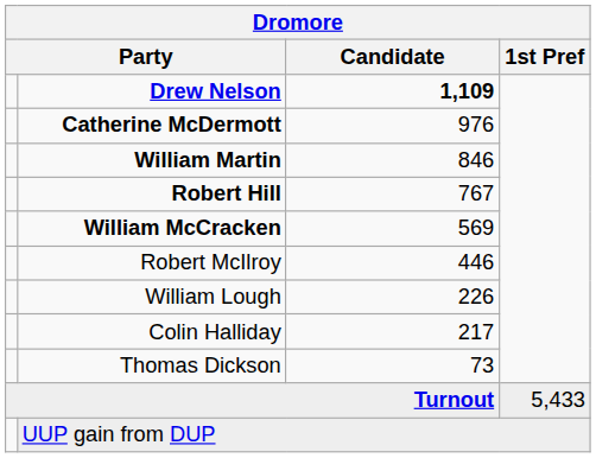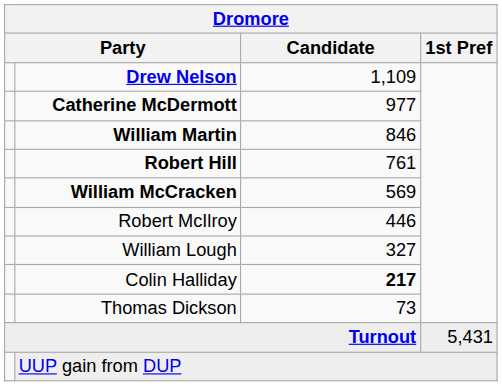Drew Nelson | Candidate: bold -> normal
Catherine McDermott | Candidate: 976 -> 977
Robert Hill | Candidate: 767 -> 761
William Lough | Candidate: 226 -> 327
Colin Halliday | Candidate: normal -> bold
Turnout | 1st Pref: 5,433 -> 5,431
